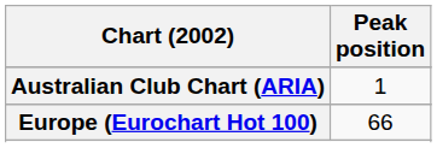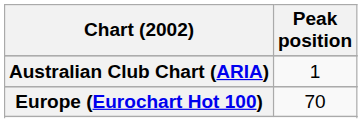Europe (Eurochart Hot 100) | Peak position: 66 -> 70
